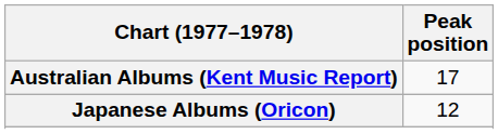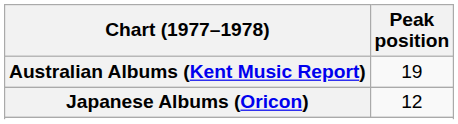Australian Albums (Kent Music Report) | Peak position: 17 -> 19
